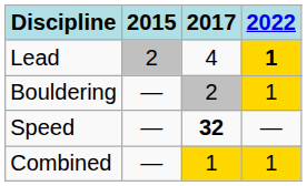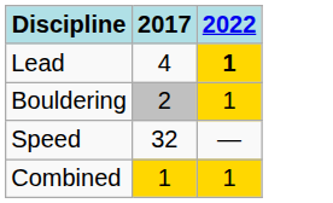- column: 2015 | 2 | — | — | —
Speed | 2017: bold -> normal
